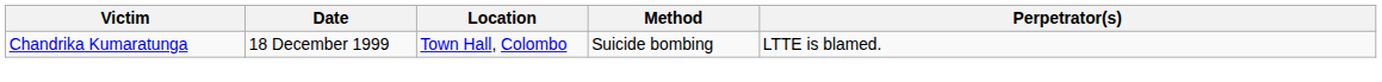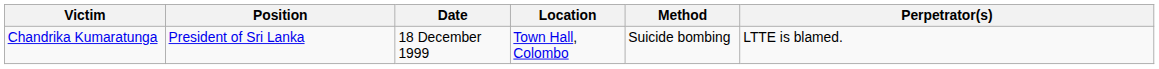+ column: Position | President of Sri Lanka
